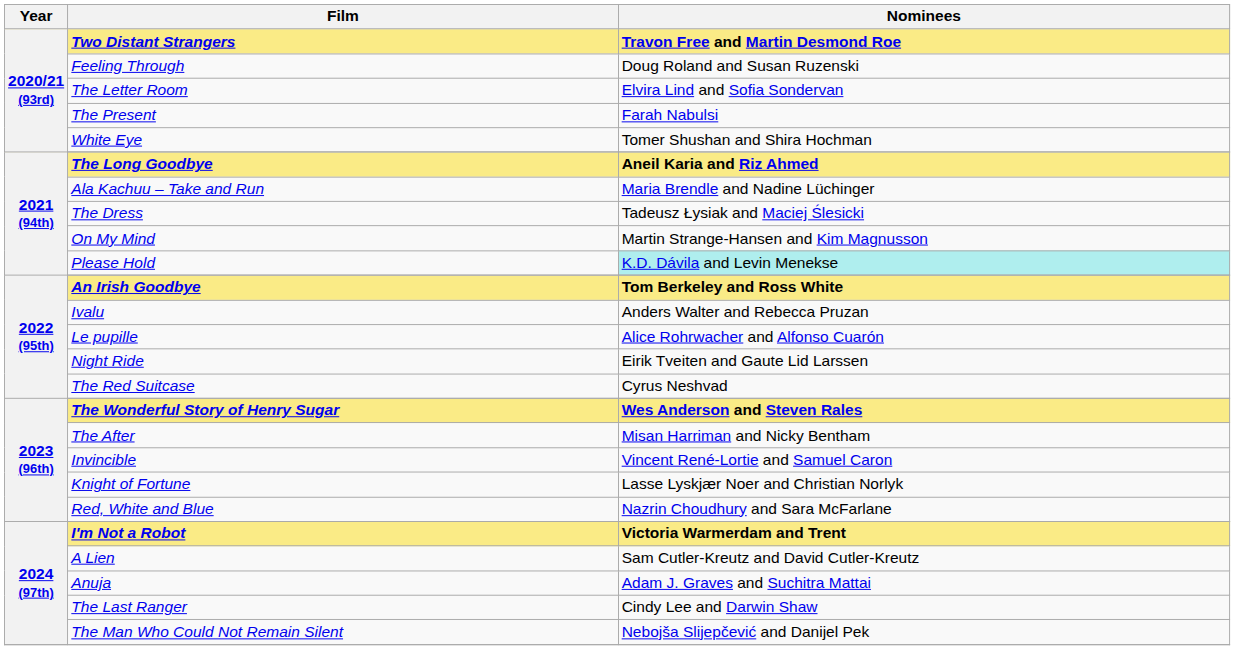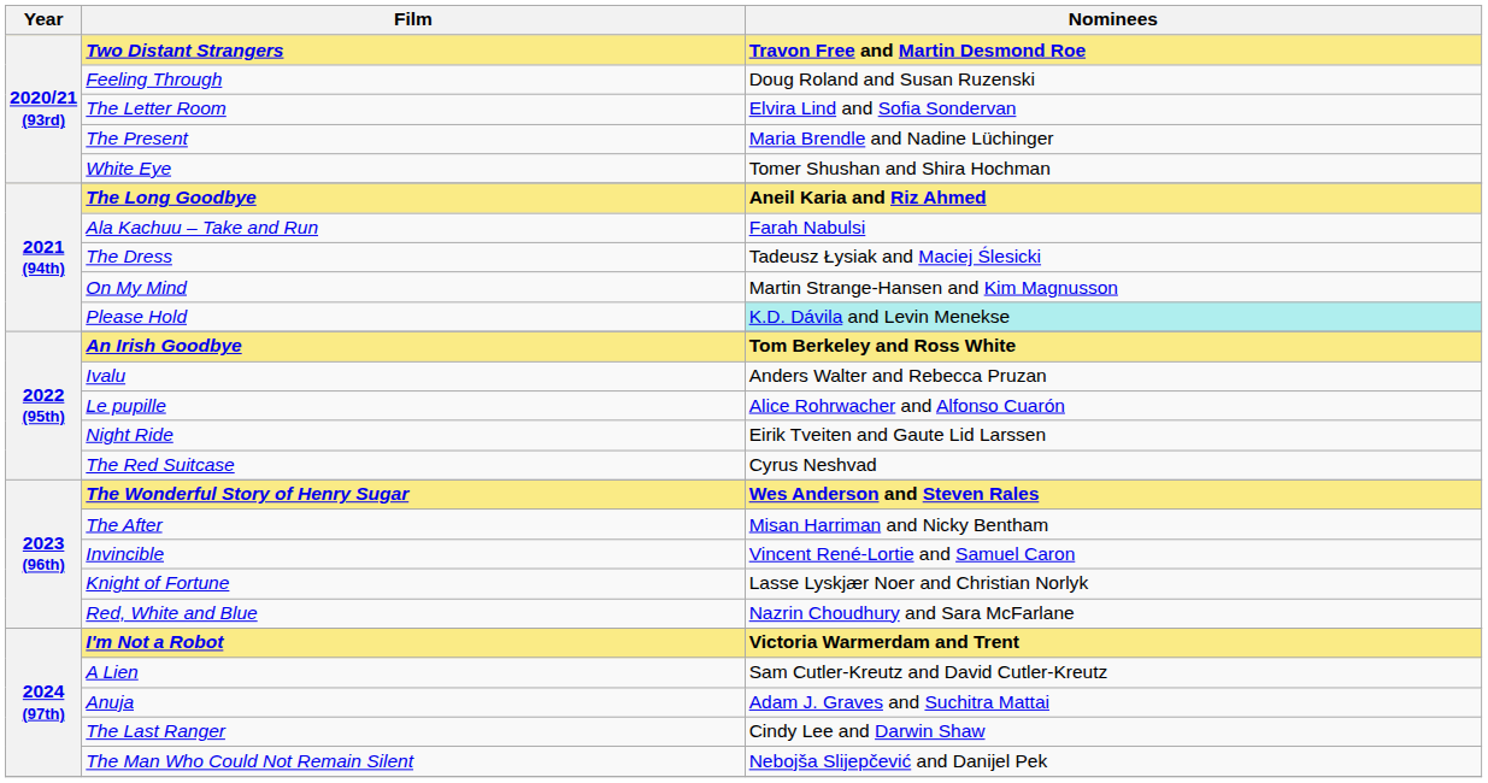The Present | Nominees: Farah Nabulsi -> Maria Brendle and Nadine Lüchinger
Ala Kachuu – Take and Run | Nominees: Maria Brendle and Nadine Lüchinger -> Farah Nabulsi
